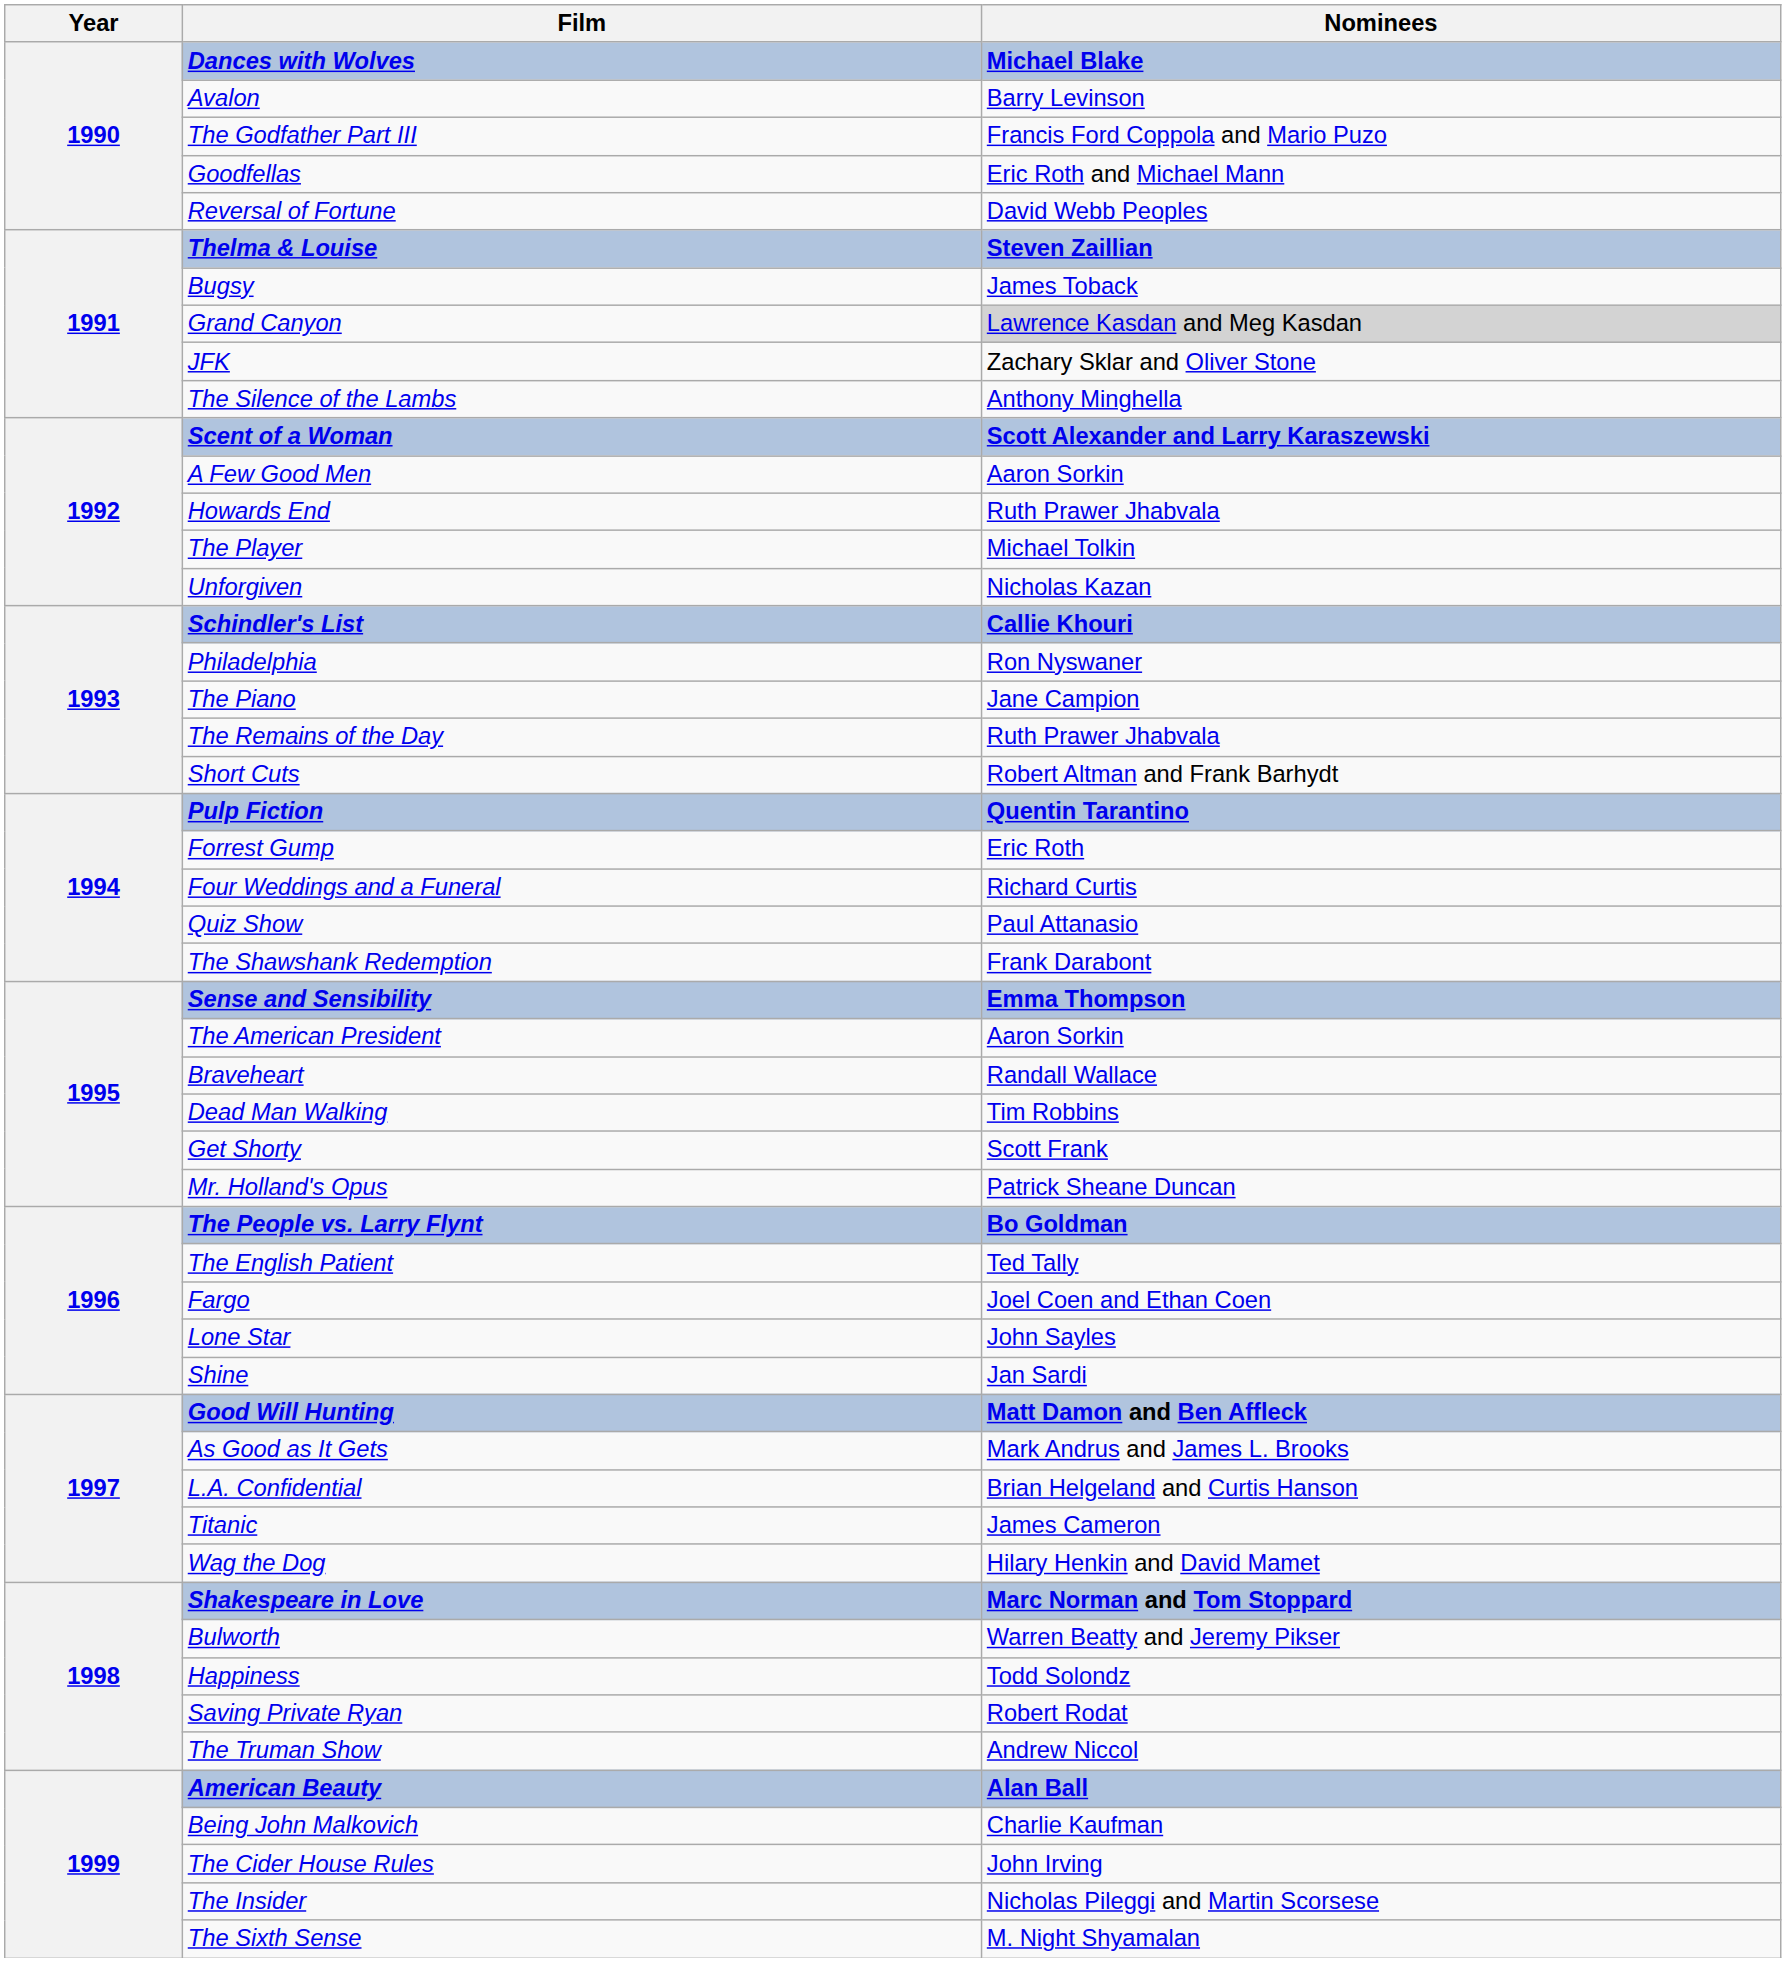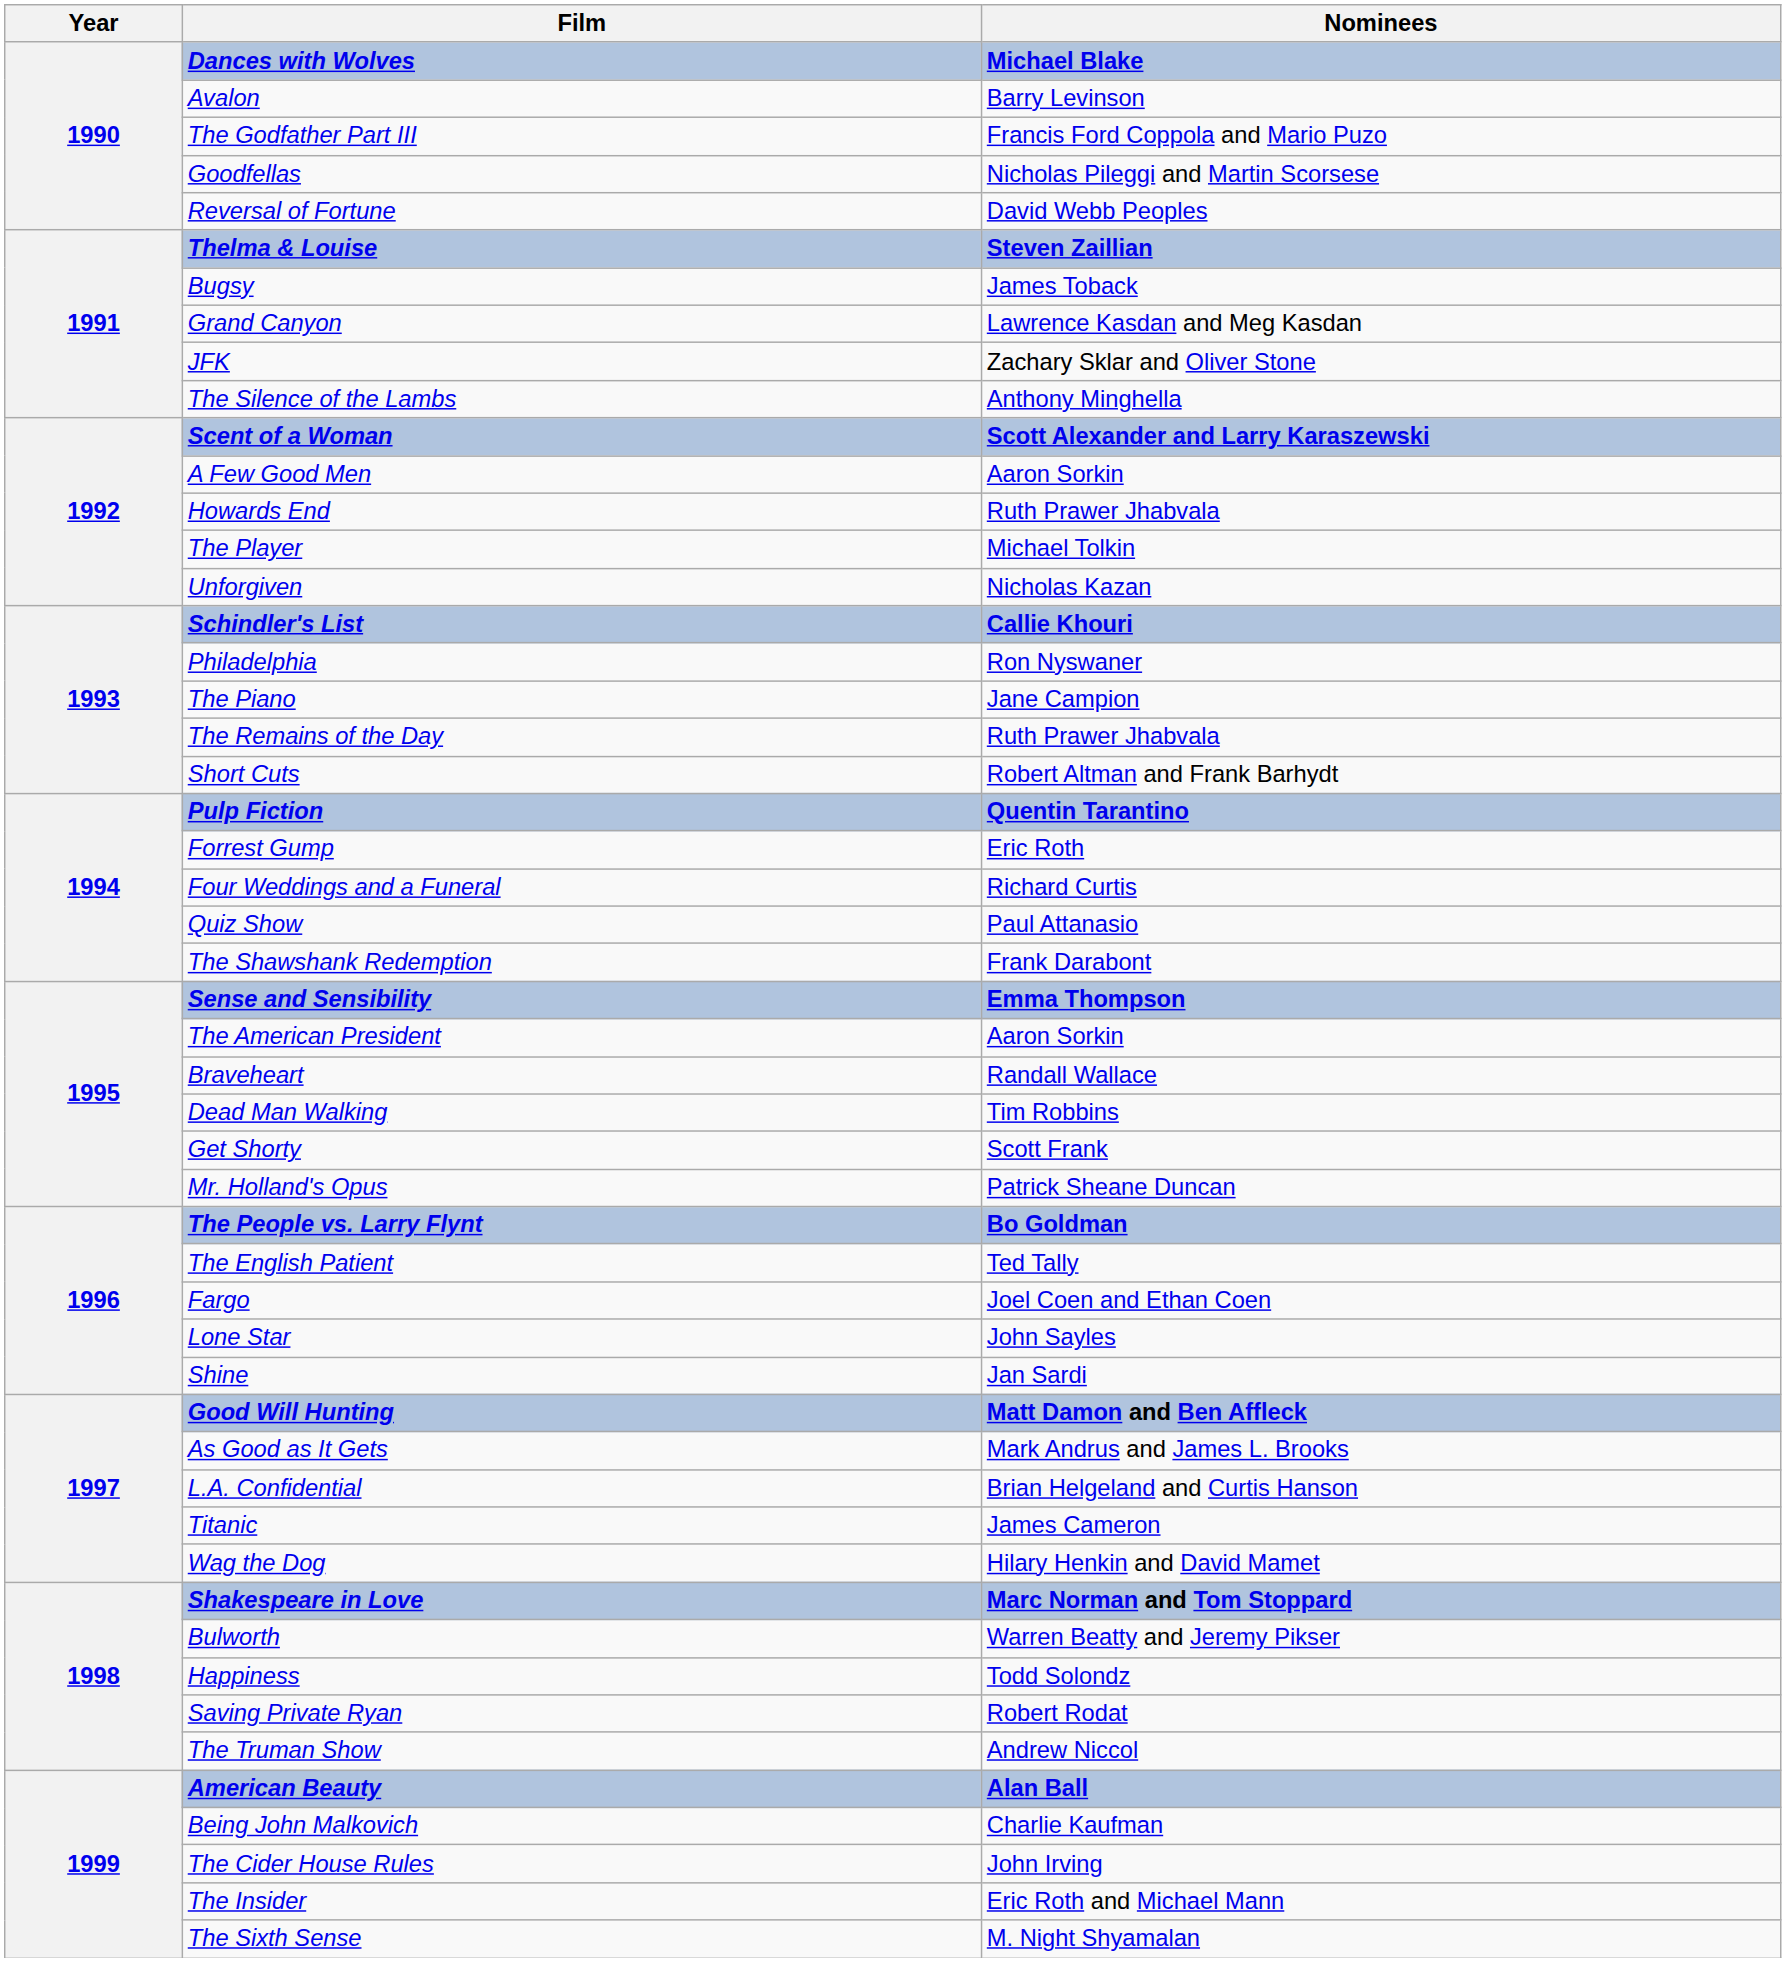Goodfellas | Nominees: Eric Roth and Michael Mann -> Nicholas Pileggi and Martin Scorsese
Grand Canyon | Nominees: lightgrey background -> no background
The Insider | Nominees: Nicholas Pileggi and Martin Scorsese -> Eric Roth and Michael Mann
